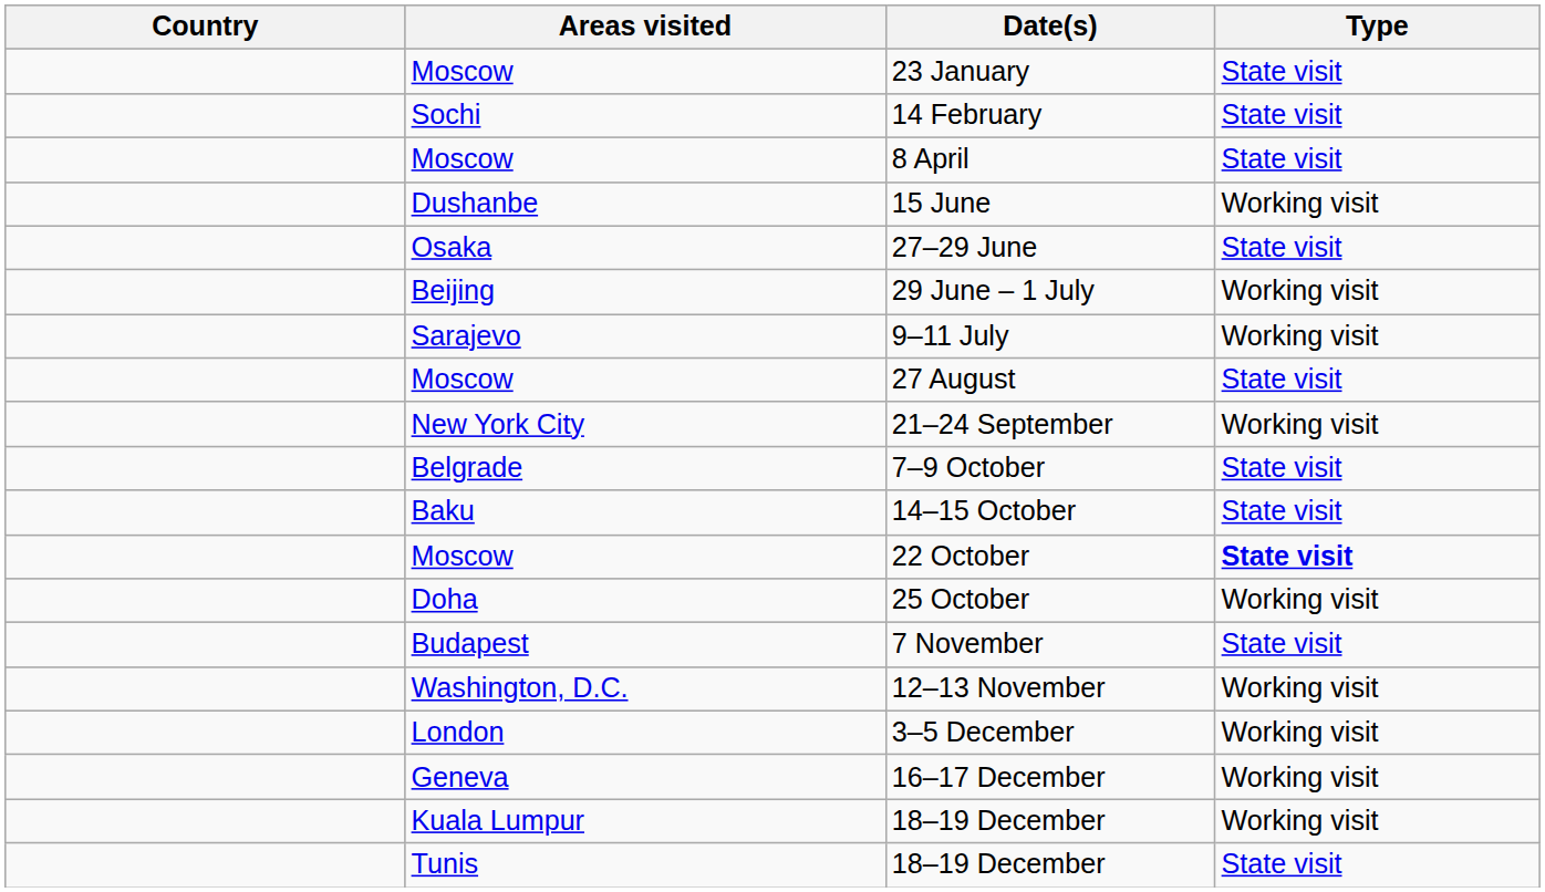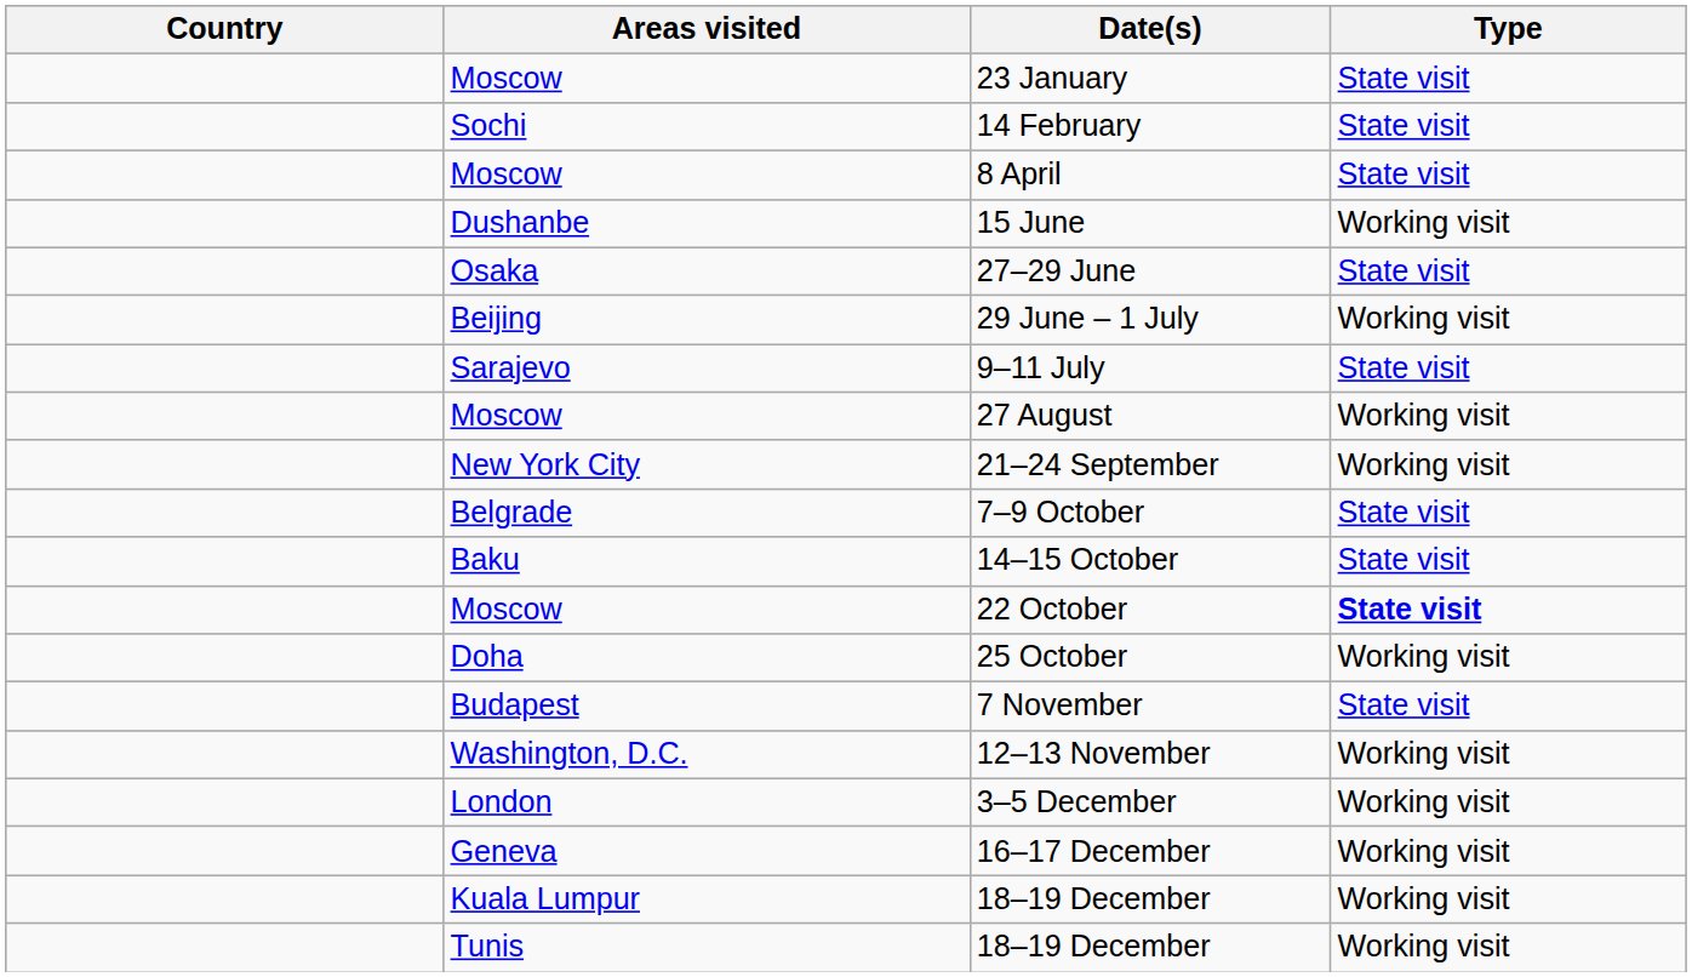9–11 July | Type: Working visit -> State visit
27 August | Type: State visit -> Working visit
Tunis / 18–19 December | Type: State visit -> Working visit
